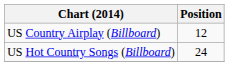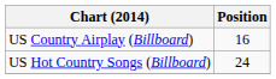US Country Airplay (Billboard) | Position: 12 -> 16
